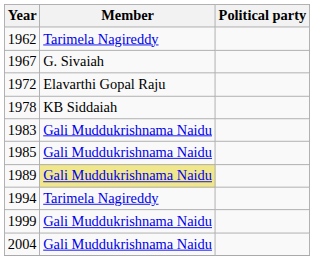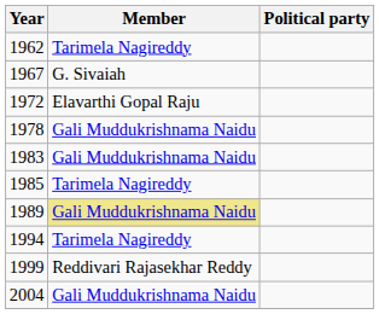1978 | Member: KB Siddaiah -> Gali Muddukrishnama Naidu
1985 | Member: Gali Muddukrishnama Naidu -> Tarimela Nagireddy
1999 | Member: Gali Muddukrishnama Naidu -> Reddivari Rajasekhar Reddy
